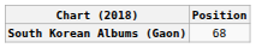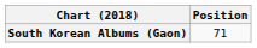South Korean Albums (Gaon) | Position: 68 -> 71
